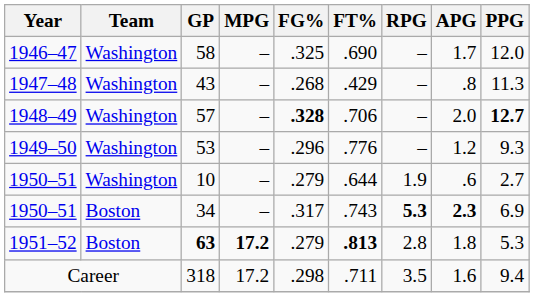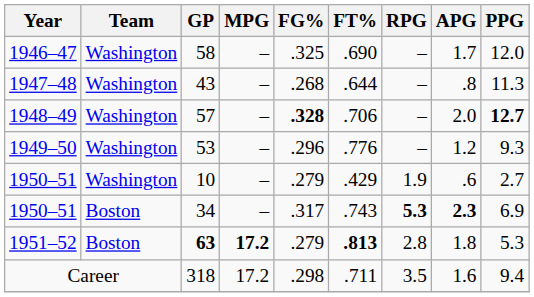43 | FT%: .429 -> .644
10 | FT%: .644 -> .429
